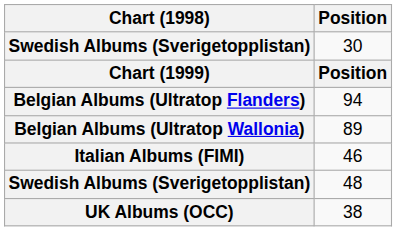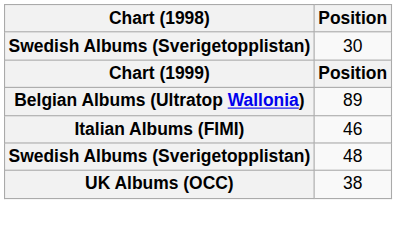- row: Belgian Albums (Ultratop Flanders) | 94
